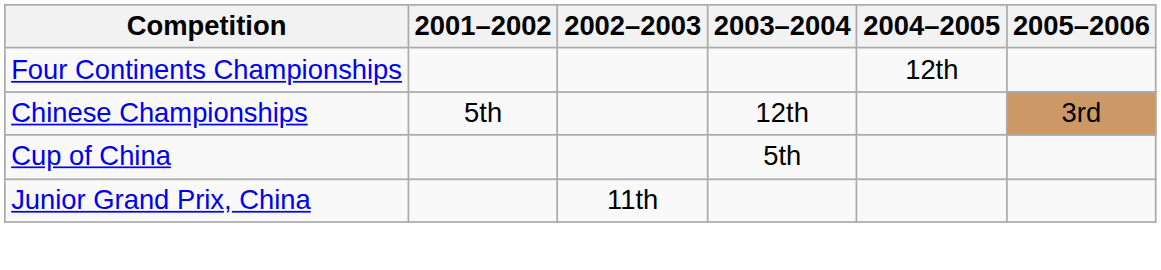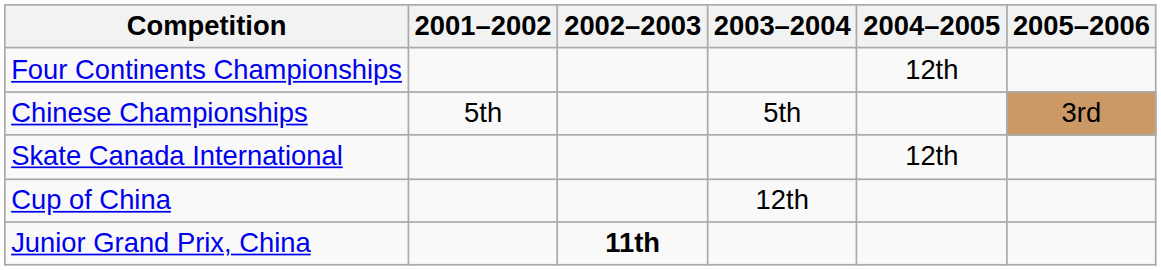Chinese Championships | 2003–2004: 12th -> 5th
+ row: Skate Canada International | 12th
Cup of China | 2003–2004: 5th -> 12th
Junior Grand Prix, China | 2002–2003: normal -> bold
